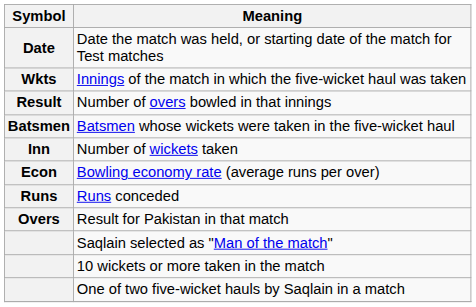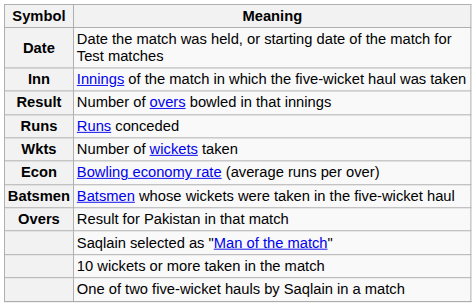Innings of the match in which the five-wicket haul was taken | Symbol: Wkts -> Inn
rows swapped: Runs conceded <-> Batsmen whose wickets were taken in the five-wicket haul
Number of wickets taken | Symbol: Inn -> Wkts
